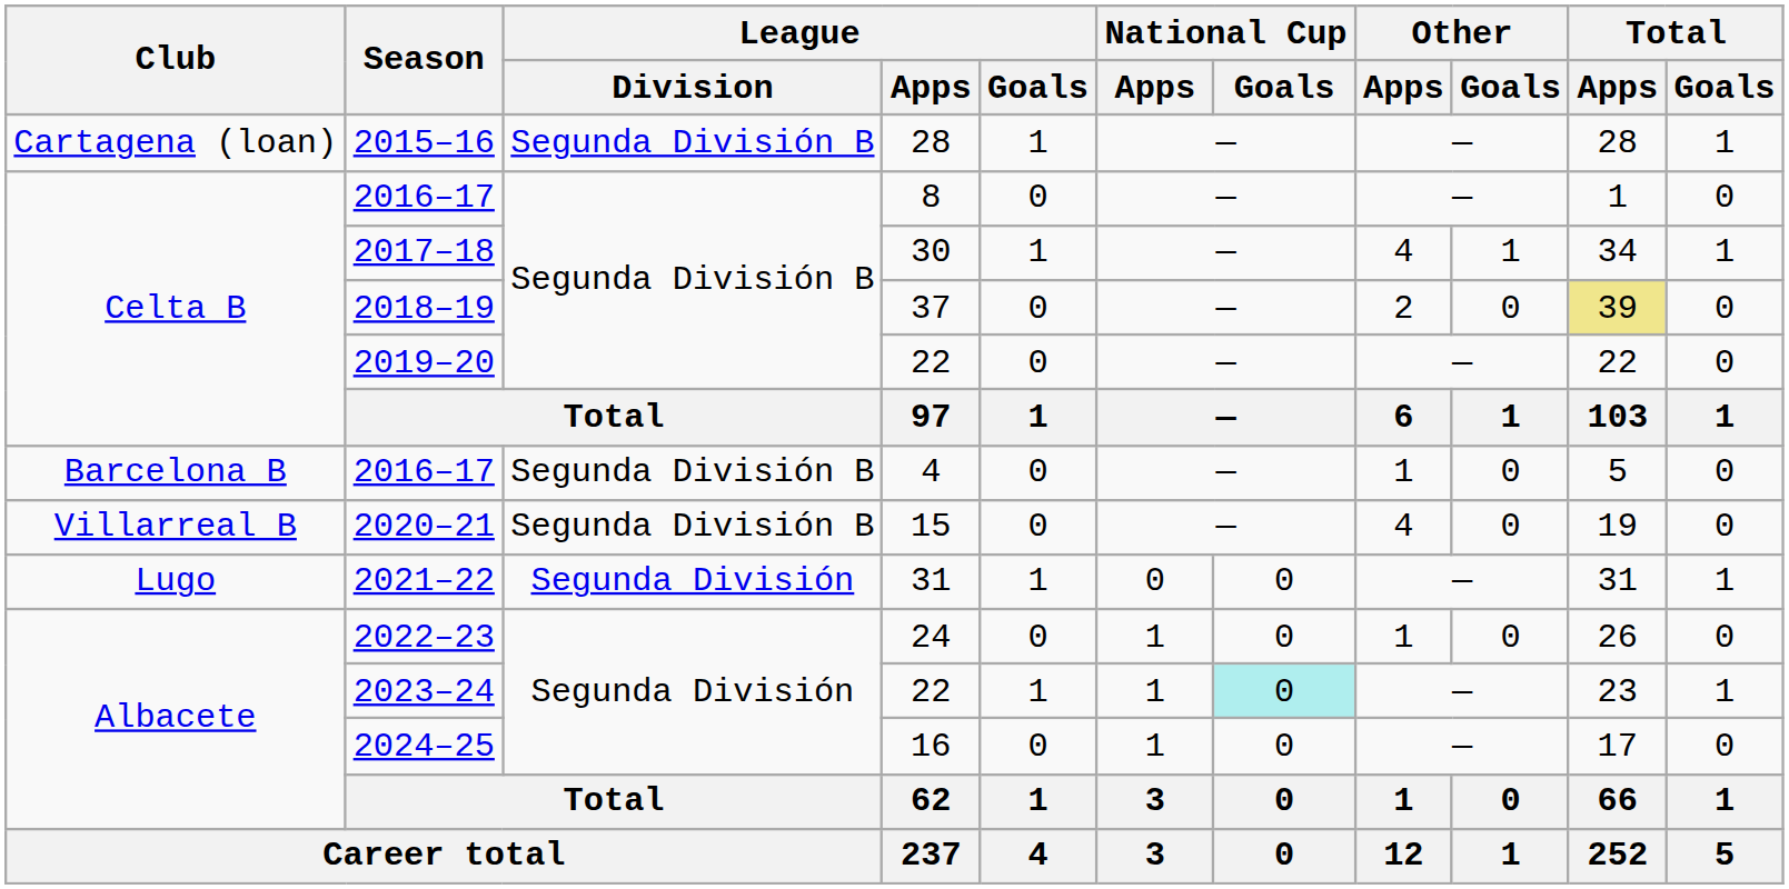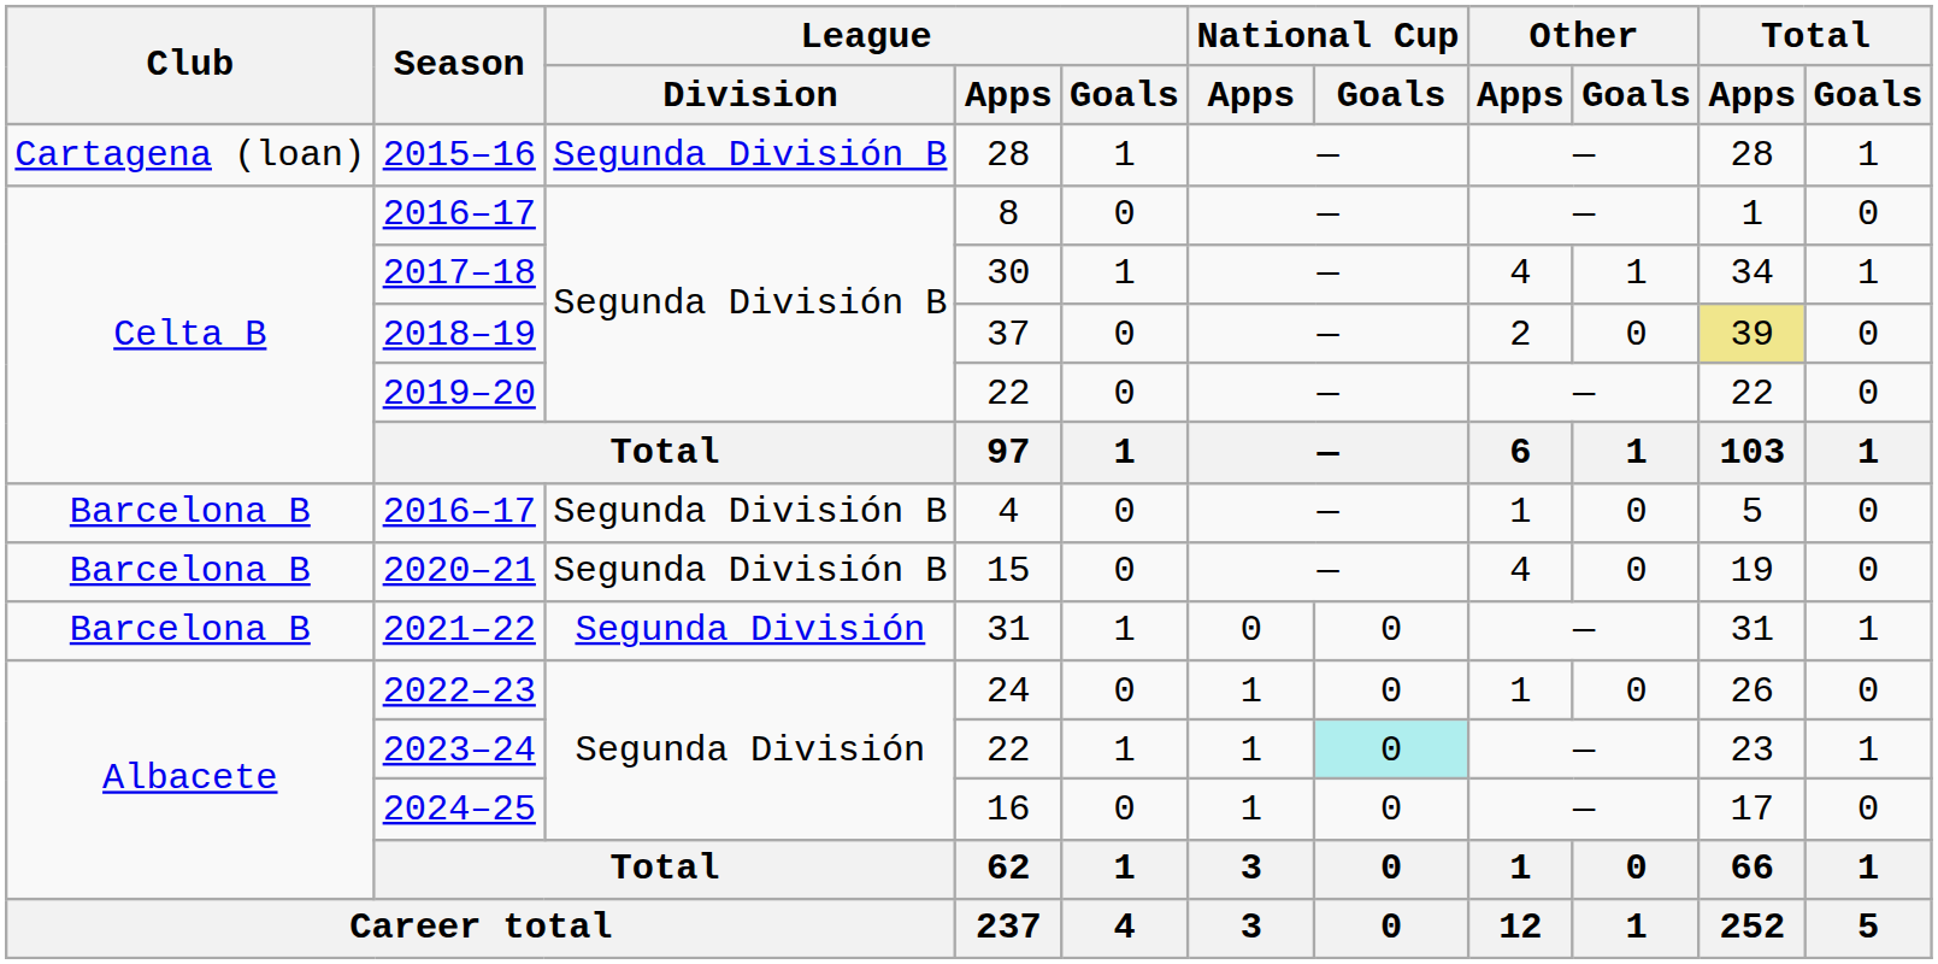2020–21 | Club: Villarreal B -> Barcelona B
2021–22 | Club: Lugo -> Barcelona B
